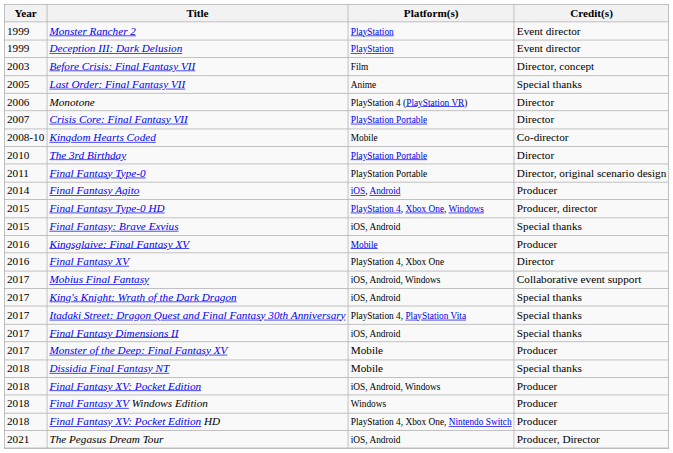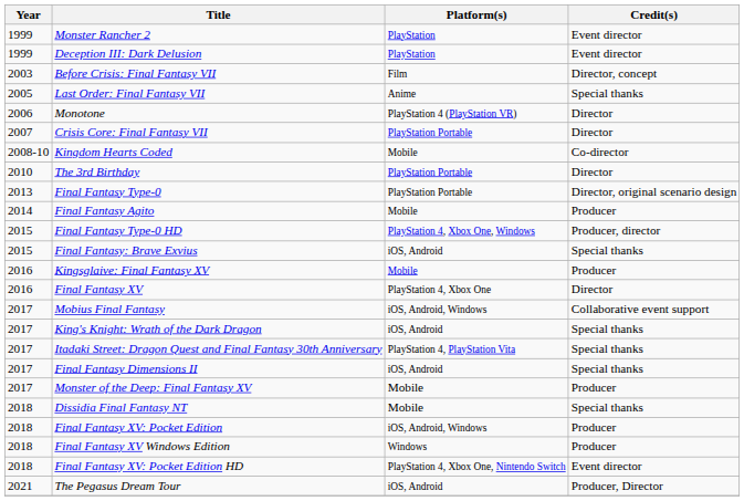Final Fantasy Type-0 | Year: 2011 -> 2013
Final Fantasy Agito | Platform(s): iOS, Android -> Mobile
Final Fantasy XV: Pocket Edition HD | Credit(s): Producer -> Event director
